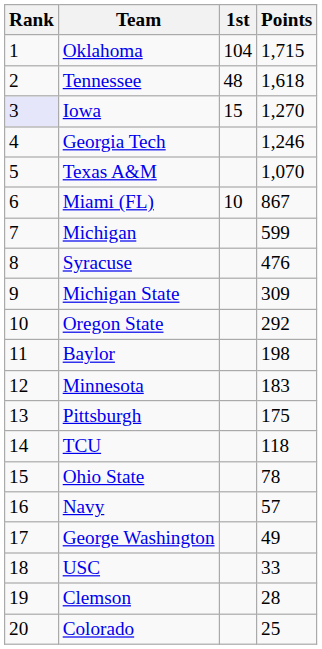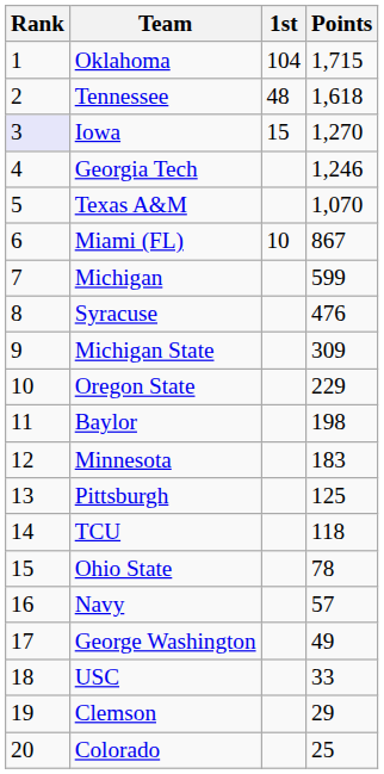Oregon State | Points: 292 -> 229
Pittsburgh | Points: 175 -> 125
Clemson | Points: 28 -> 29
